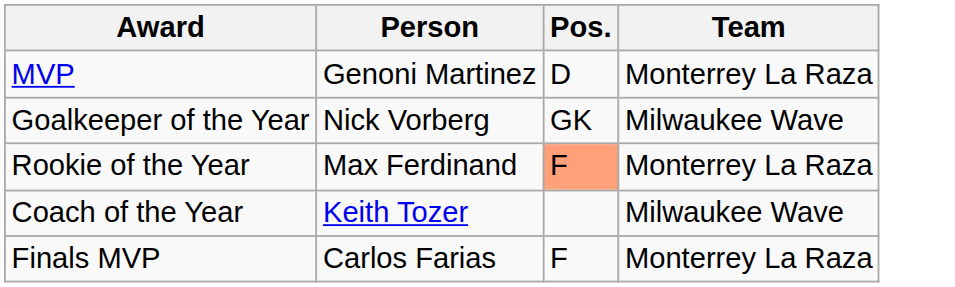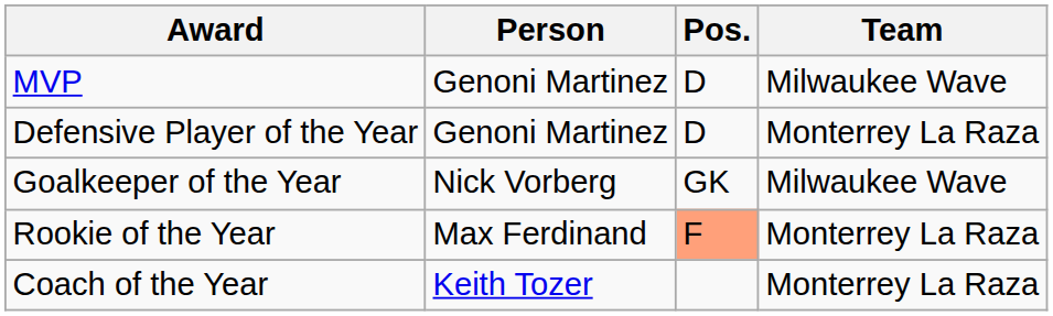MVP | Team: Monterrey La Raza -> Milwaukee Wave
+ row: Defensive Player of the Year | Genoni Martinez | D | Monterrey La Raza
Coach of the Year | Team: Milwaukee Wave -> Monterrey La Raza
- row: Finals MVP | Carlos Farias | F | Monterrey La Raza
